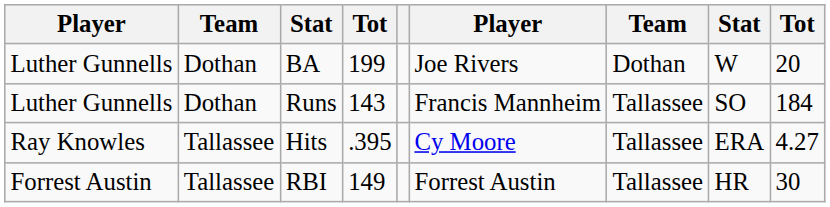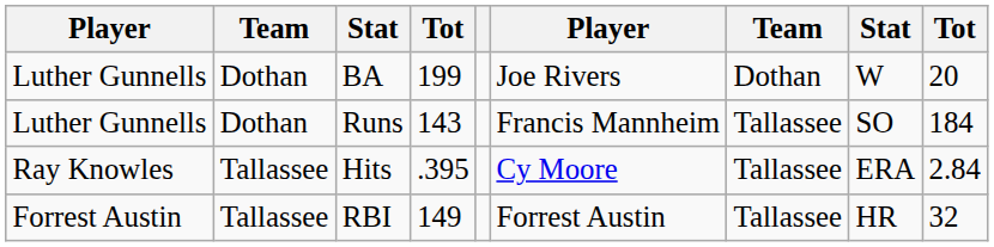Hits | column 9: 4.27 -> 2.84
RBI | column 9: 30 -> 32
